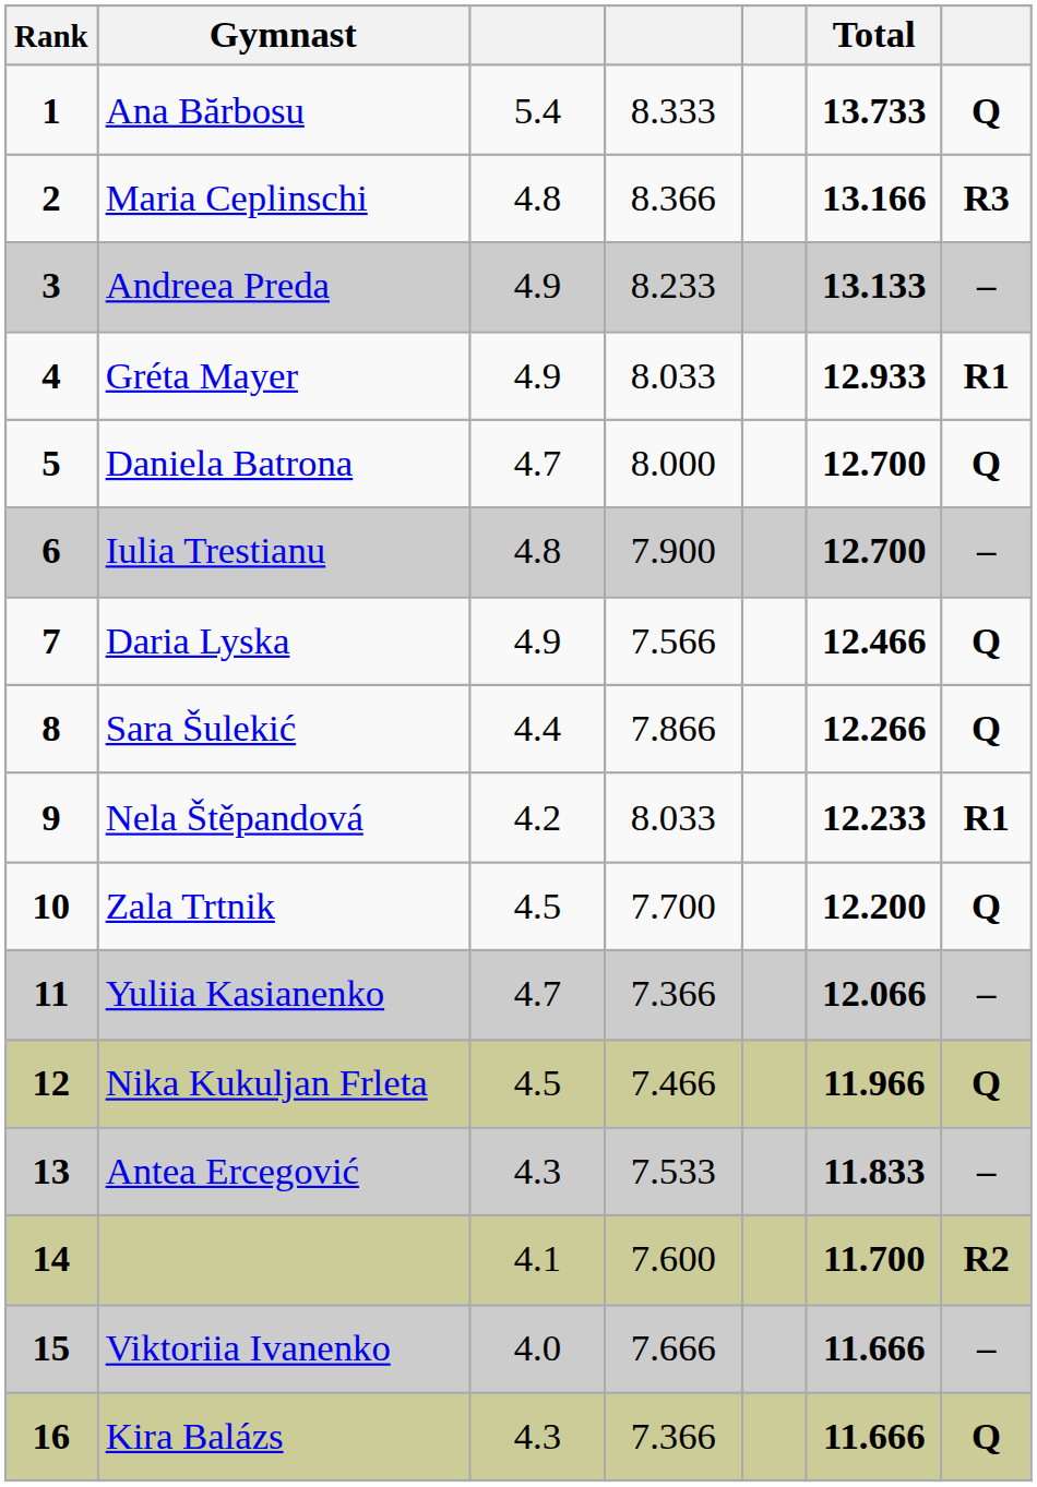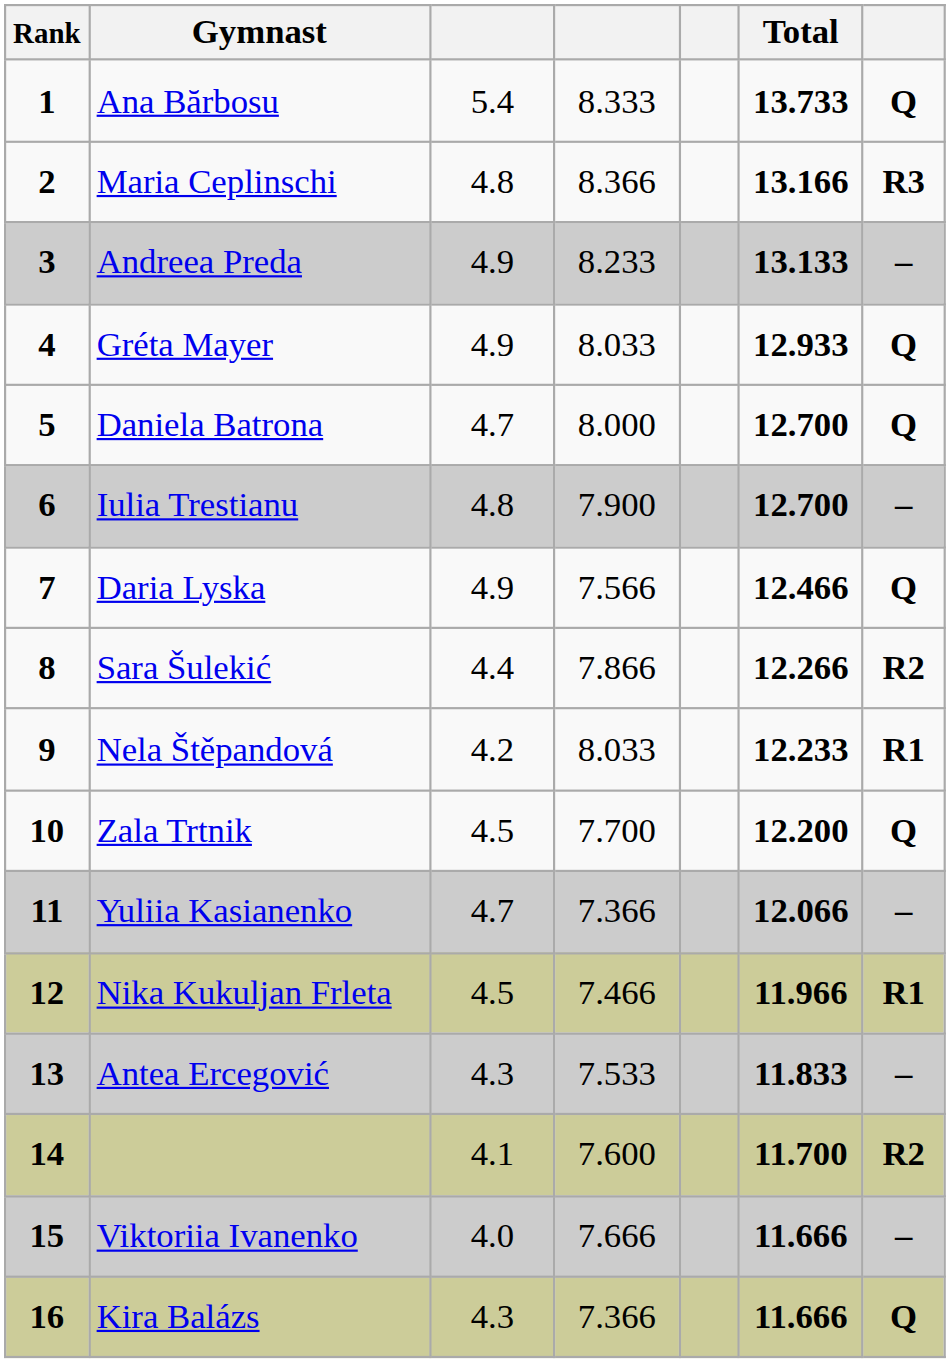Gréta Mayer | column 7: R1 -> Q
Sara Šulekić | column 7: Q -> R2
Nika Kukuljan Frleta | column 7: Q -> R1
